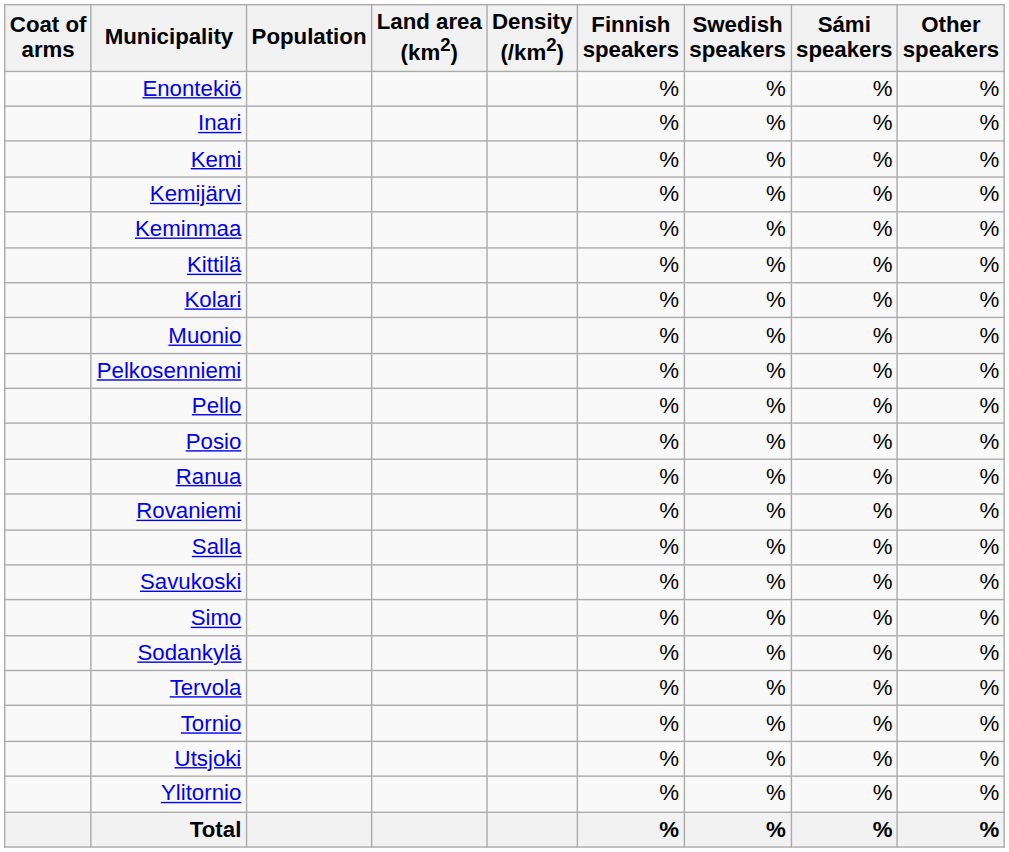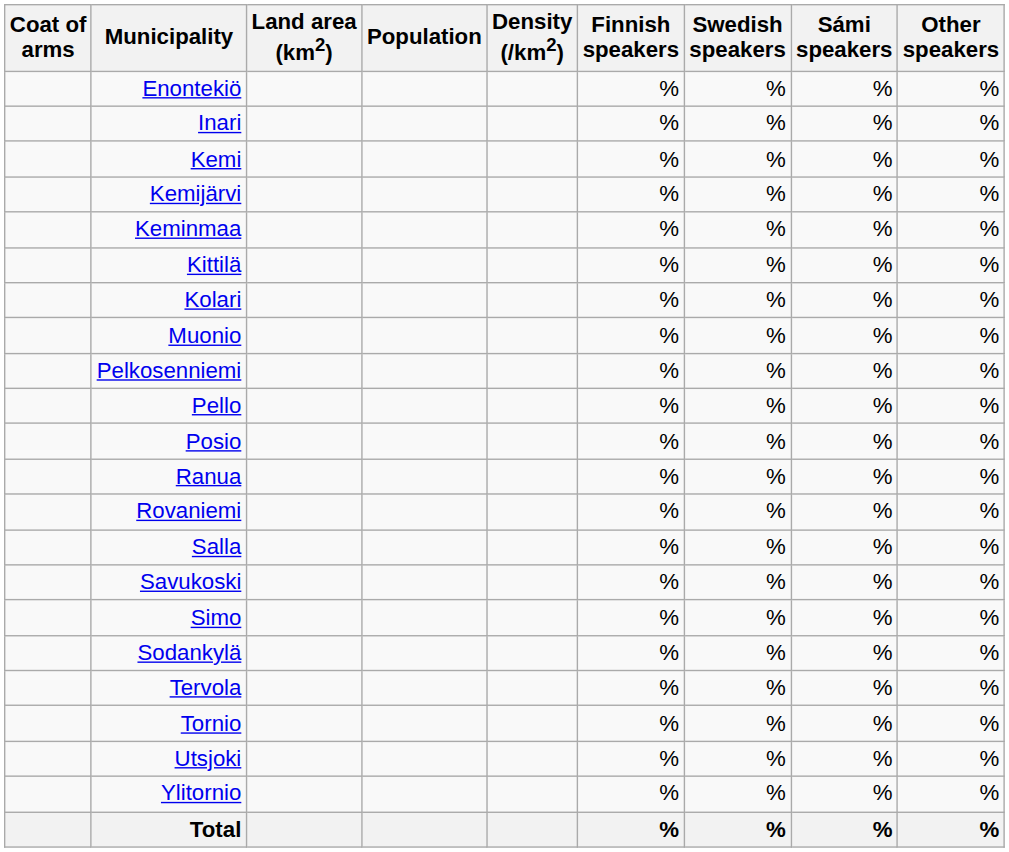columns swapped: Population <-> Land area (km2)
